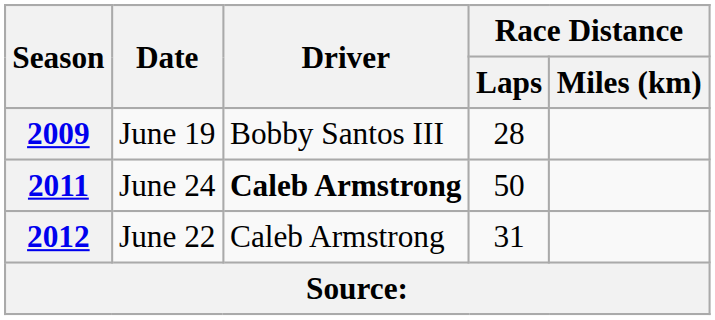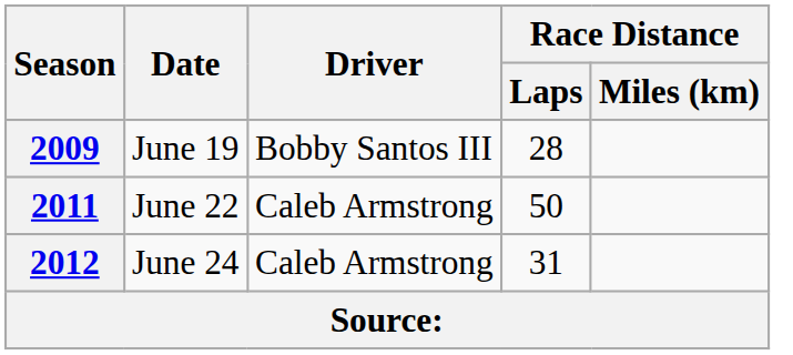2011 | Date: June 24 -> June 22
2011 | Driver: bold -> normal
2012 | Date: June 22 -> June 24
